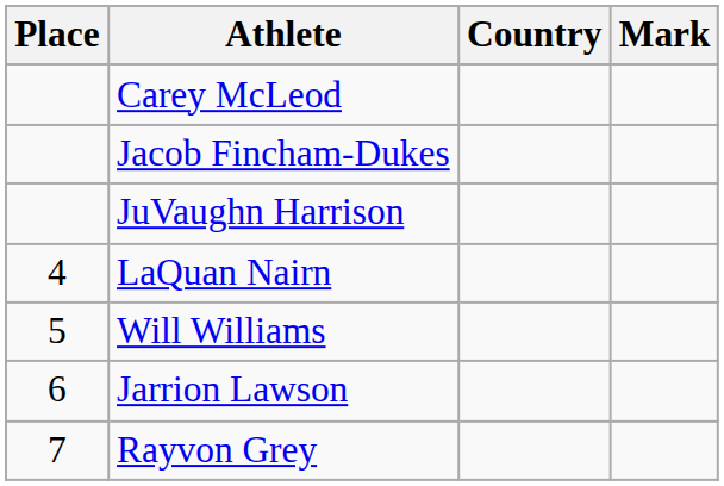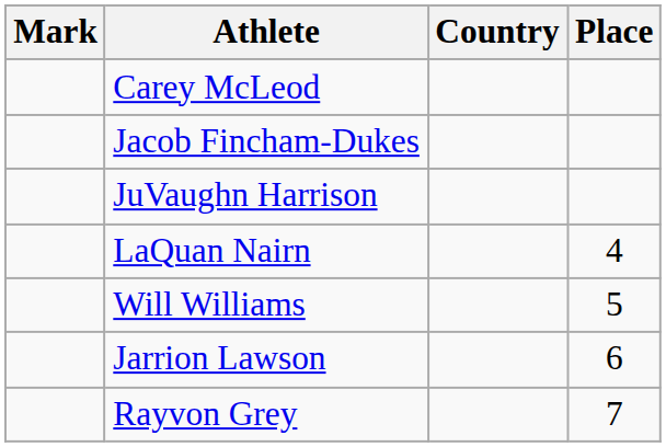columns swapped: Place <-> Mark
